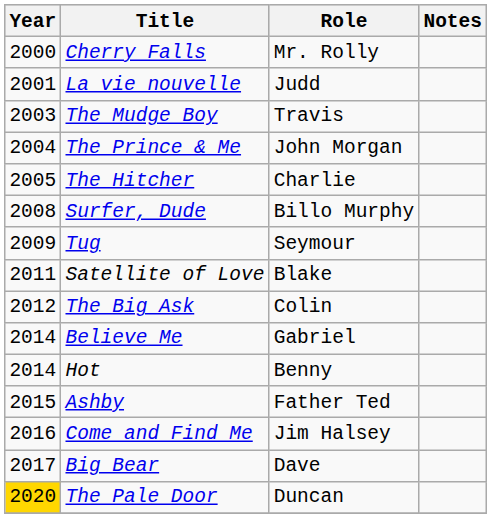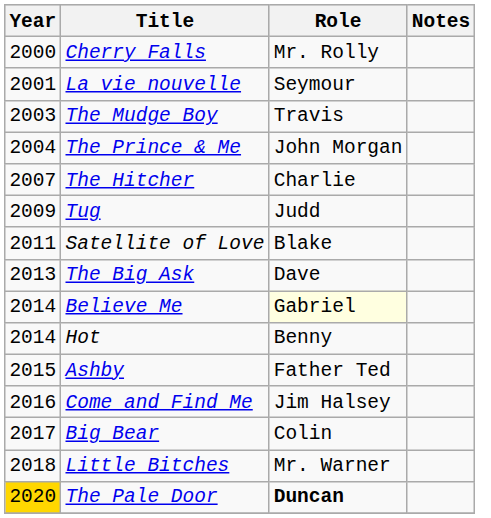La vie nouvelle | Role: Judd -> Seymour
The Hitcher | Year: 2005 -> 2007
- row: 2008 | Surfer, Dude | Billo Murphy
Tug | Role: Seymour -> Judd
The Big Ask | Year: 2012 -> 2013
The Big Ask | Role: Colin -> Dave
Believe Me | Role: no background -> lightyellow background
Big Bear | Role: Dave -> Colin
+ row: 2018 | Little Bitches | Mr. Warner
The Pale Door | Role: normal -> bold
